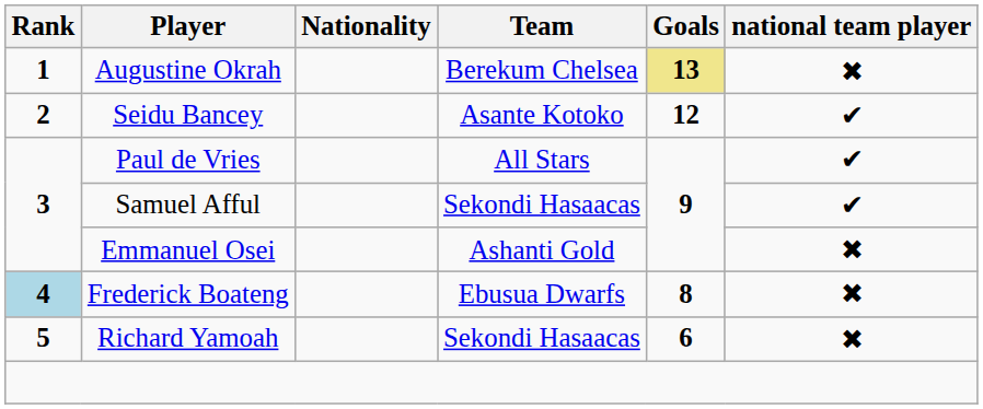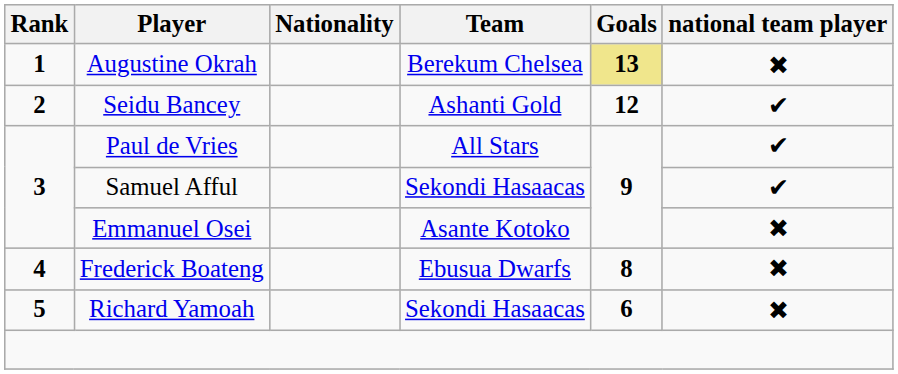Seidu Bancey | Team: Asante Kotoko -> Ashanti Gold
Emmanuel Osei | Team: Ashanti Gold -> Asante Kotoko
Frederick Boateng | Rank: lightblue background -> no background
